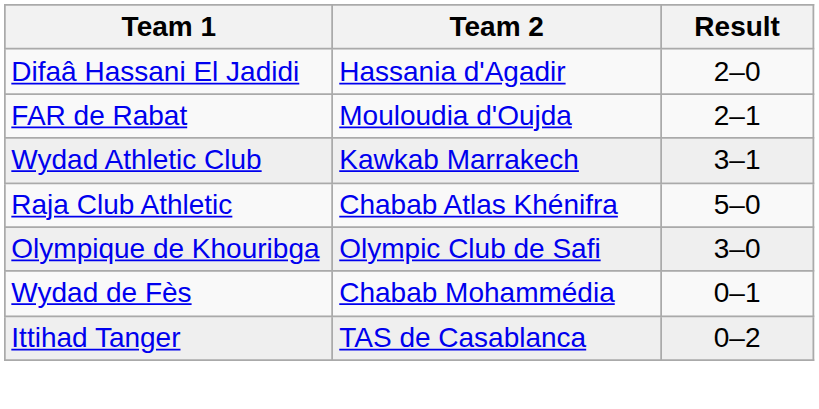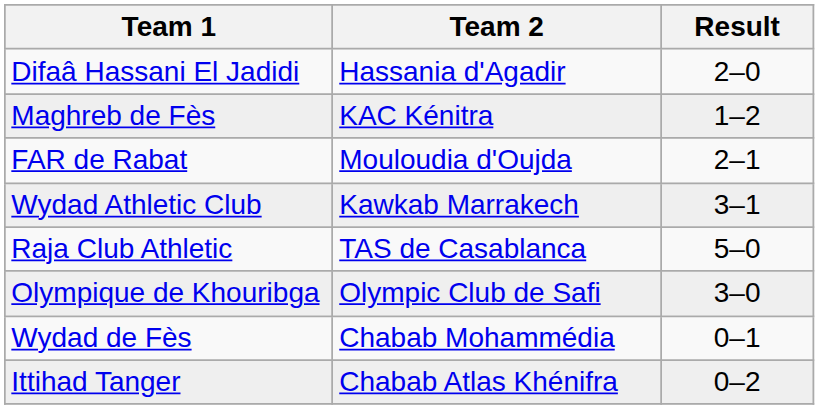+ row: Maghreb de Fès | KAC Kénitra | 1–2
Raja Club Athletic | Team 2: Chabab Atlas Khénifra -> TAS de Casablanca
Ittihad Tanger | Team 2: TAS de Casablanca -> Chabab Atlas Khénifra
